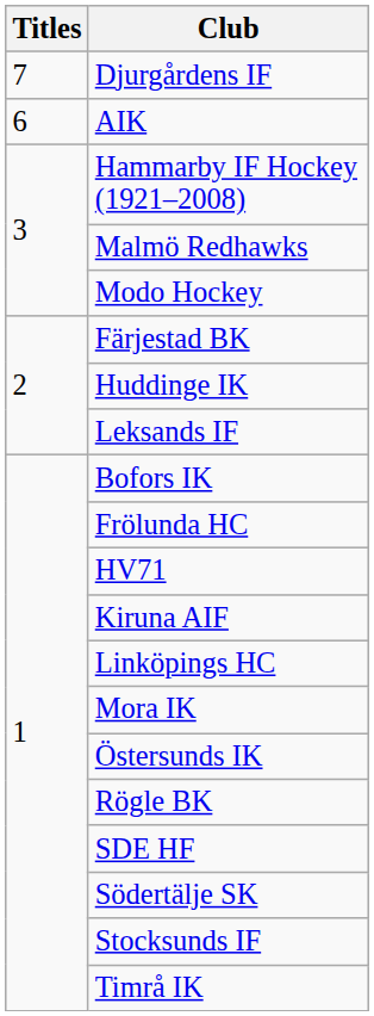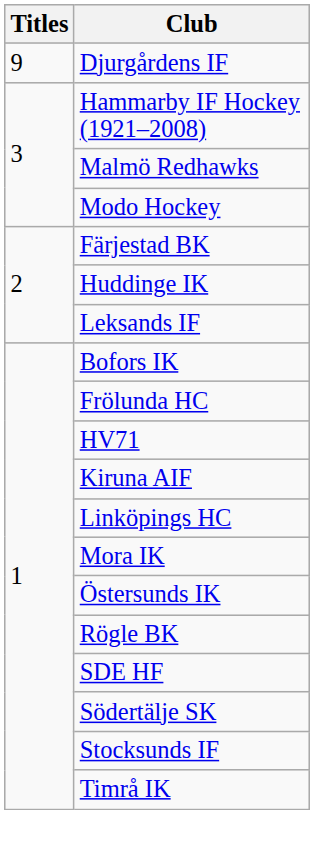Djurgårdens IF | Titles: 7 -> 9
- row: 6 | AIK
